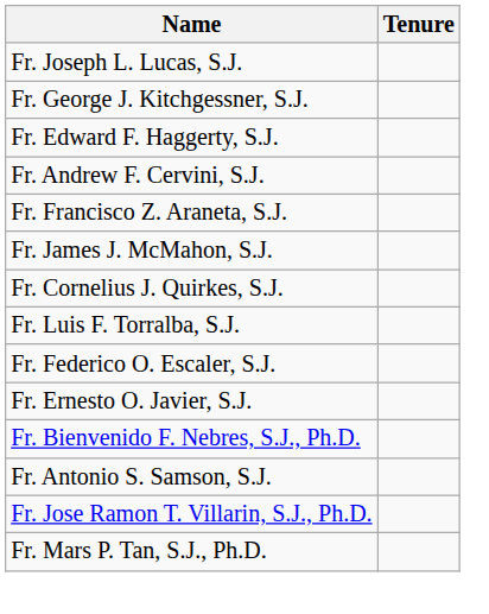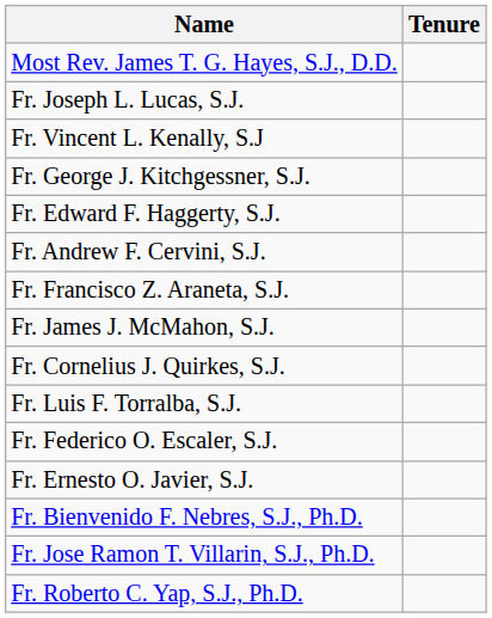+ row: Most Rev. James T. G. Hayes, S.J., D.D.
+ row: Fr. Vincent L. Kenally, S.J
- row: Fr. Antonio S. Samson, S.J.
+ row: Fr. Roberto C. Yap, S.J., Ph.D.
- row: Fr. Mars P. Tan, S.J., Ph.D.
